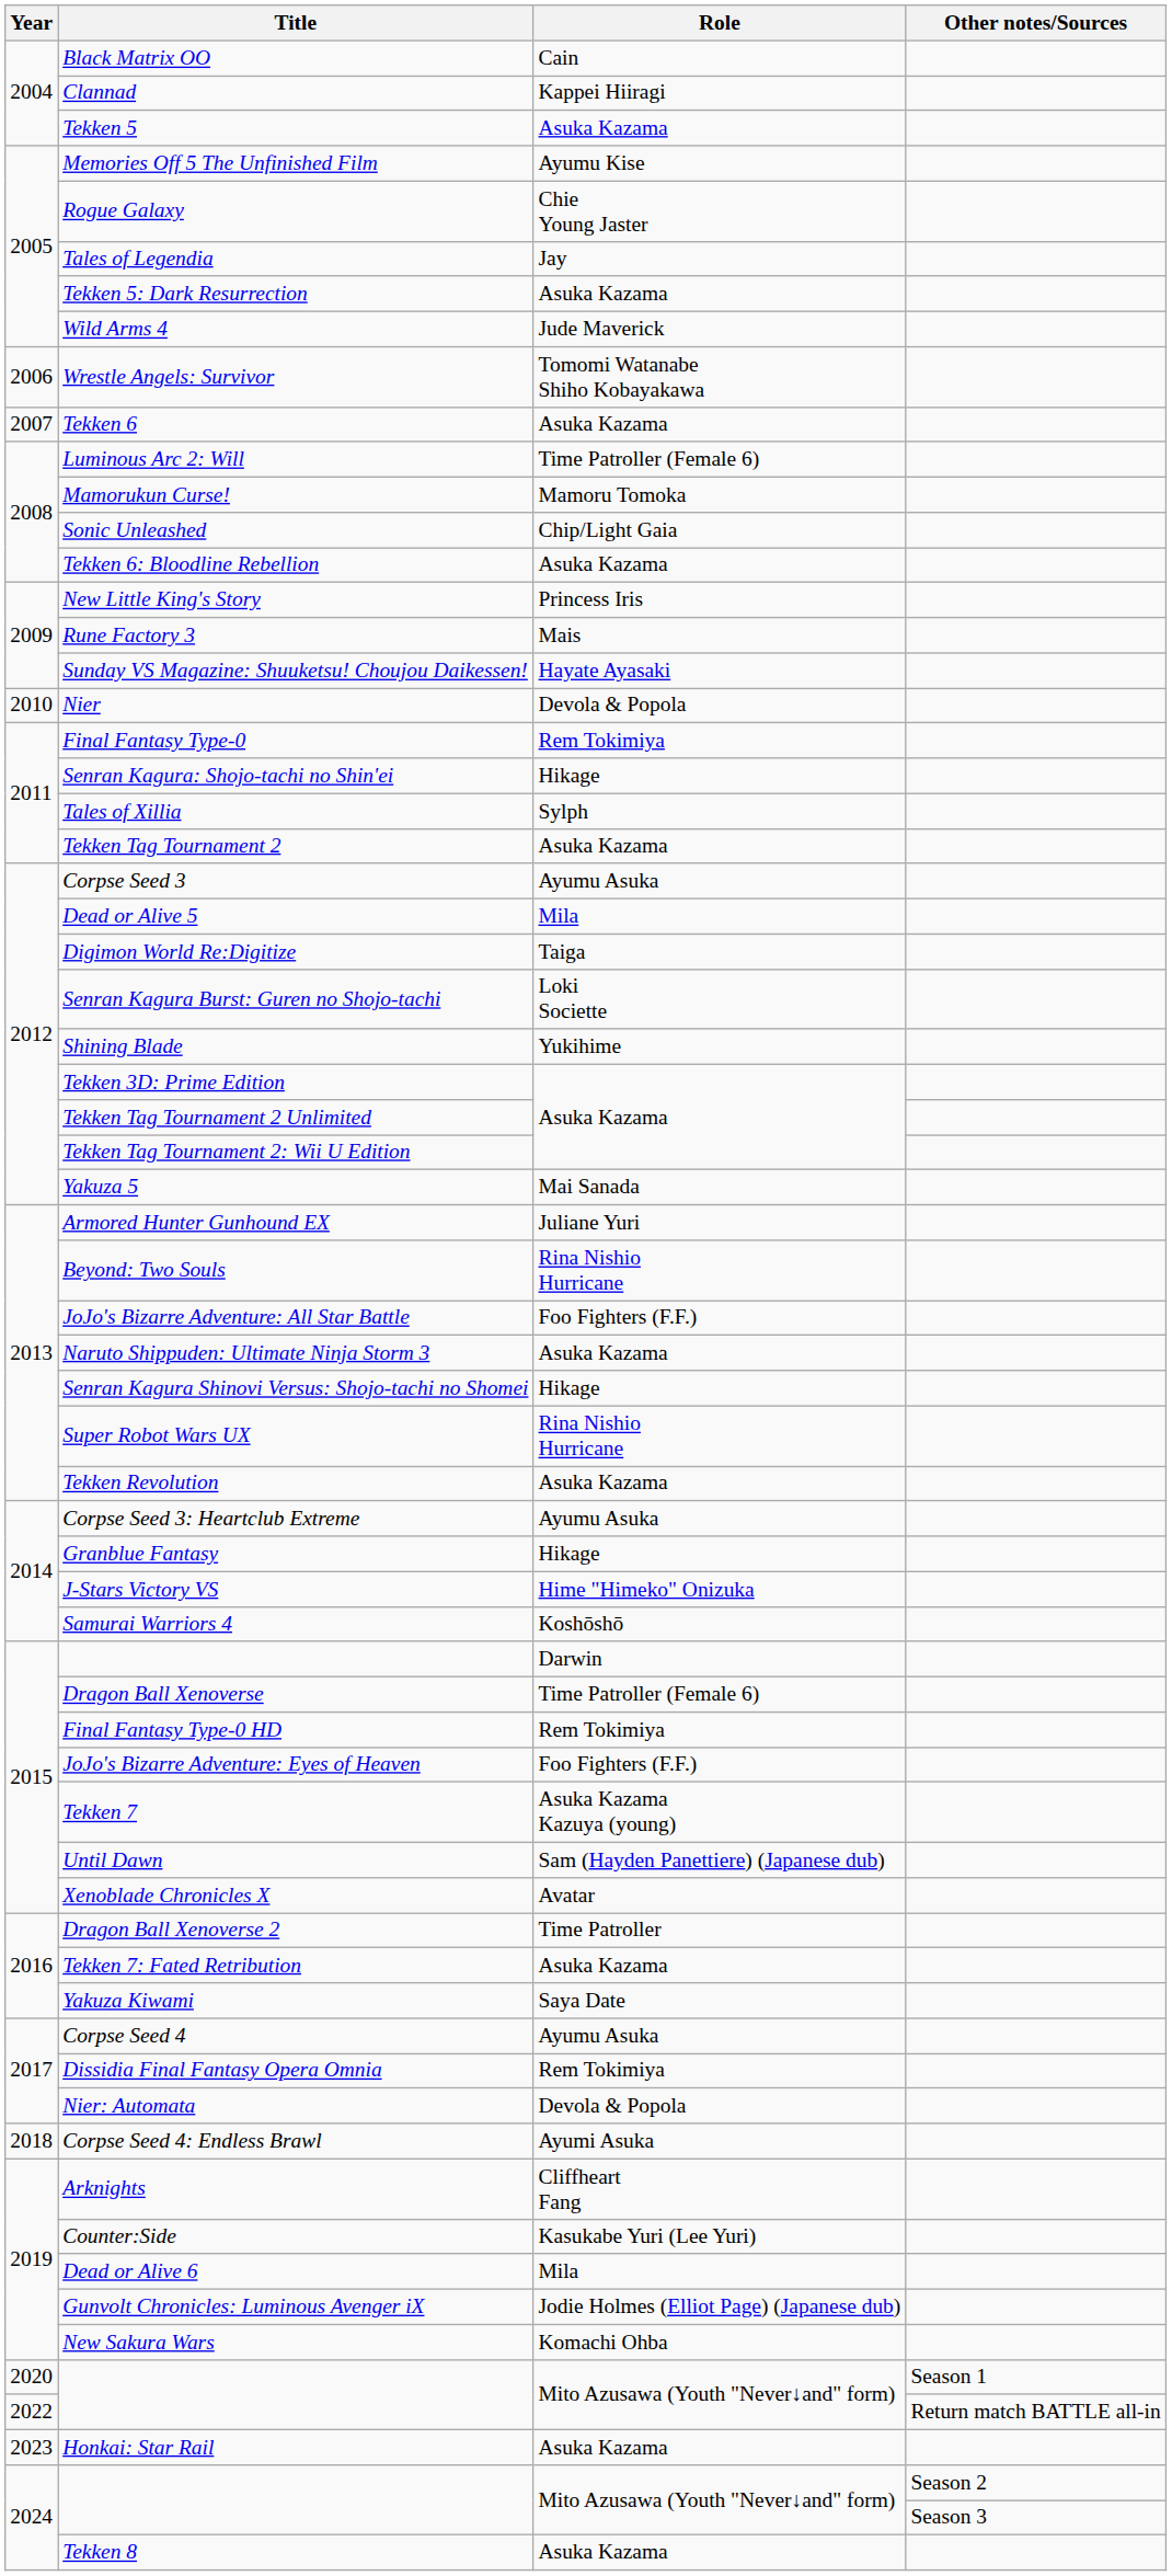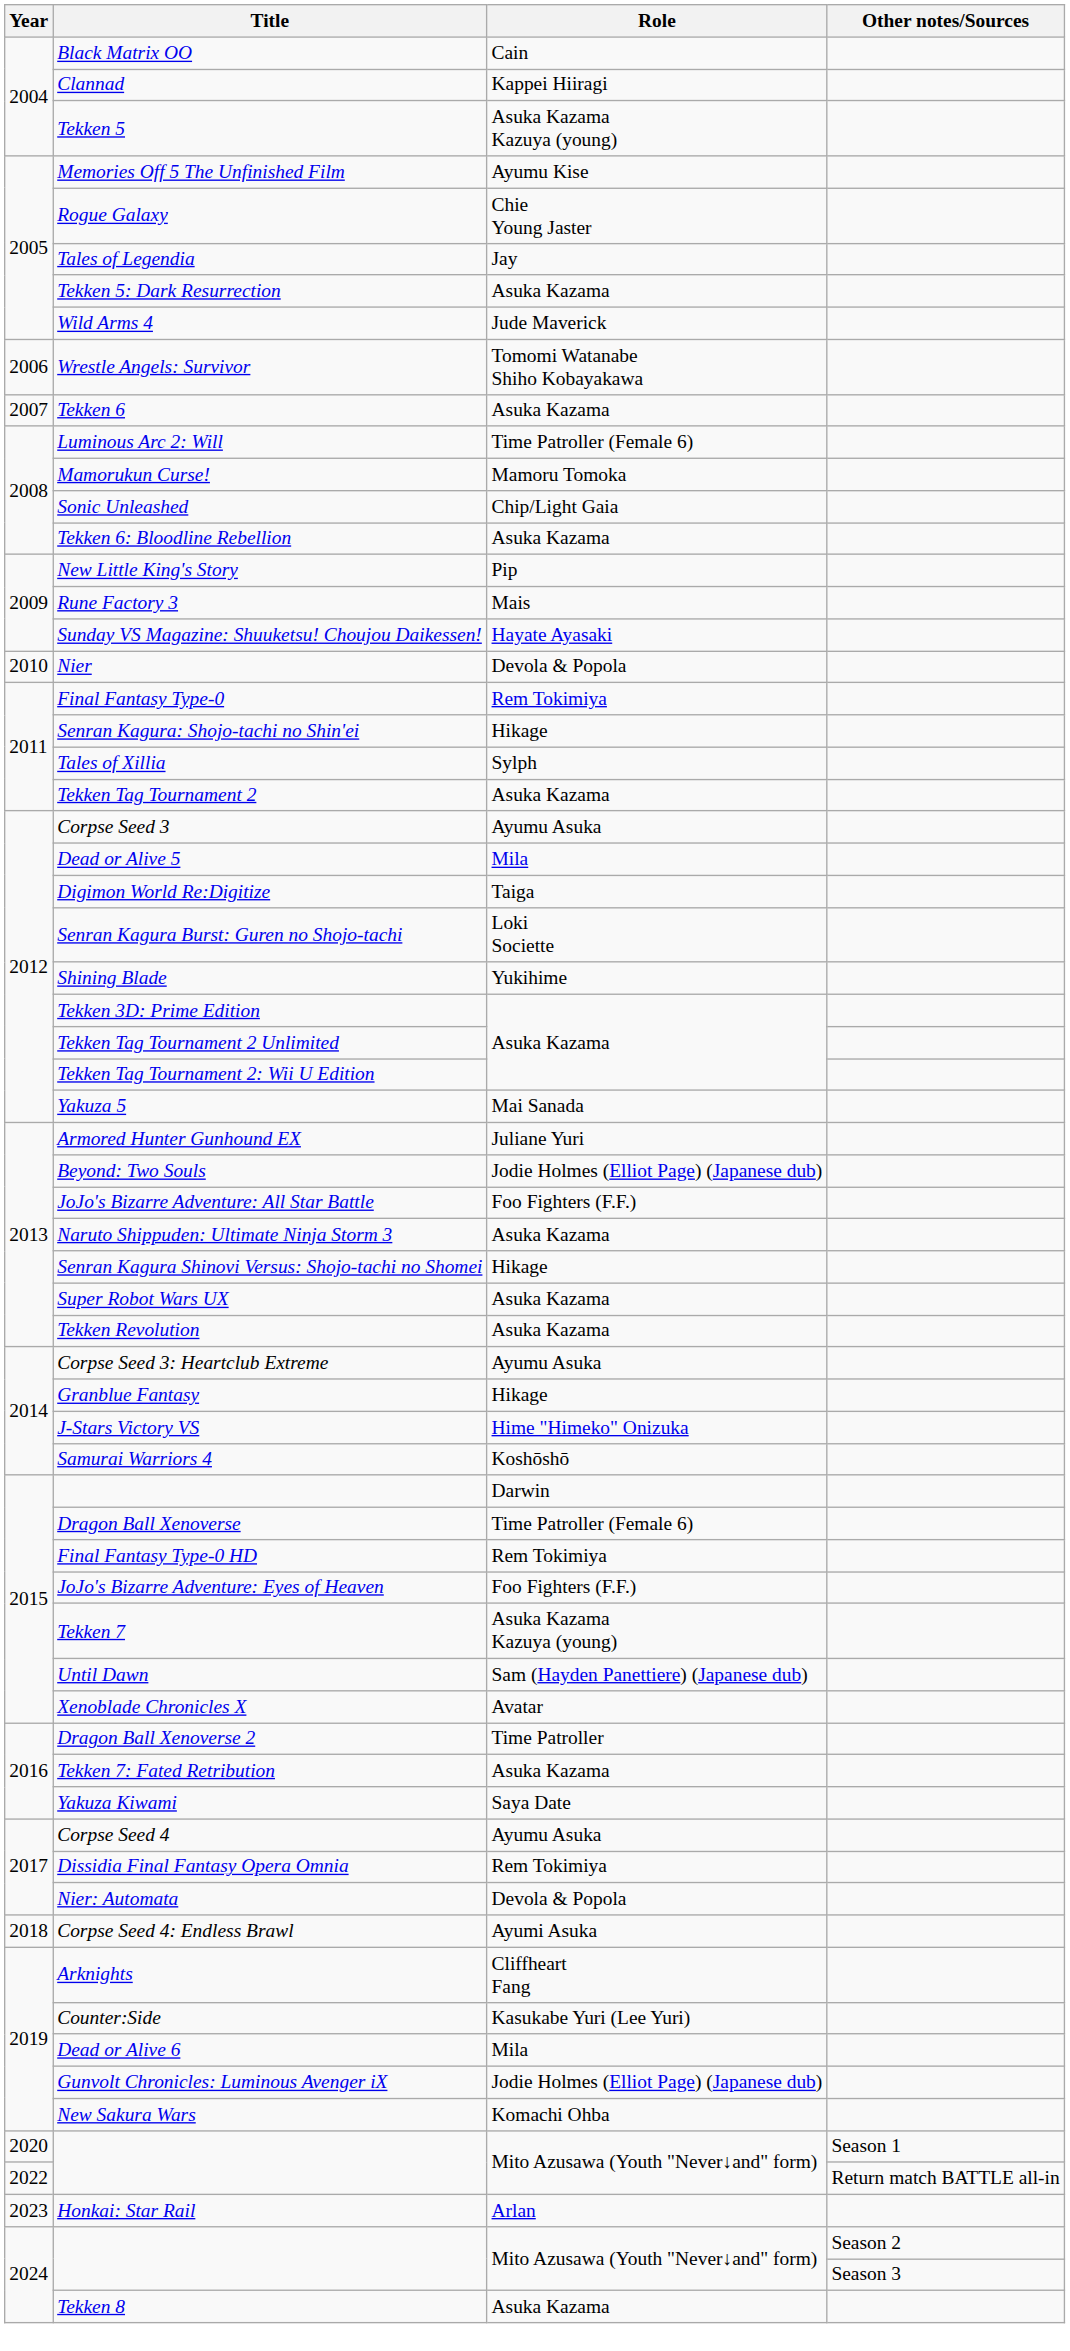Tekken 5 | Role: Asuka Kazama -> Asuka Kazama Kazuya (young)
New Little King's Story | Role: Princess Iris -> Pip
Beyond: Two Souls | Role: Rina Nishio Hurricane -> Jodie Holmes (Elliot Page) (Japanese dub)
Super Robot Wars UX | Role: Rina Nishio Hurricane -> Asuka Kazama
Honkai: Star Rail | Role: Asuka Kazama -> Arlan
